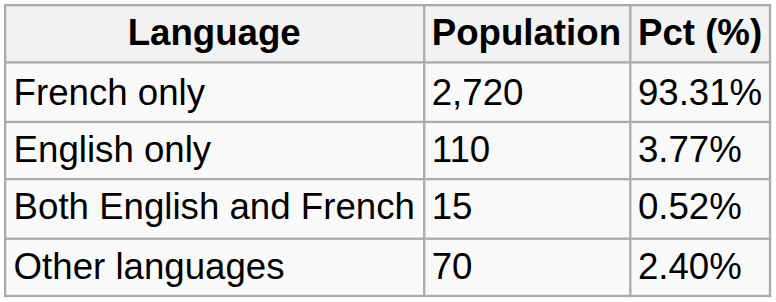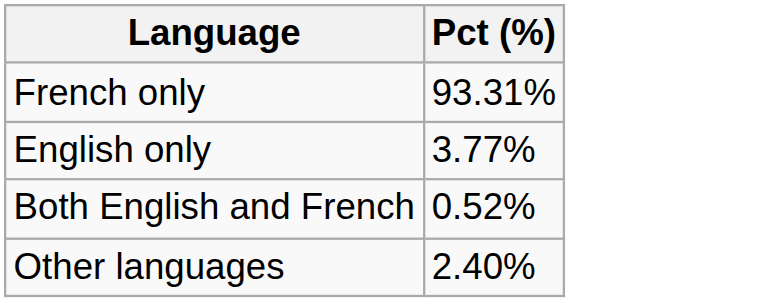- column: Population | 2,720 | 110 | 15 | 70
